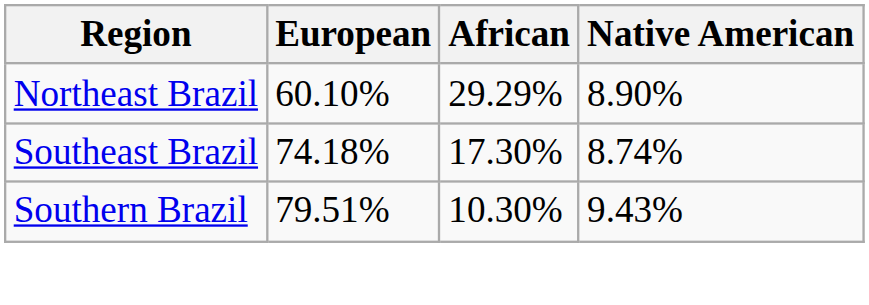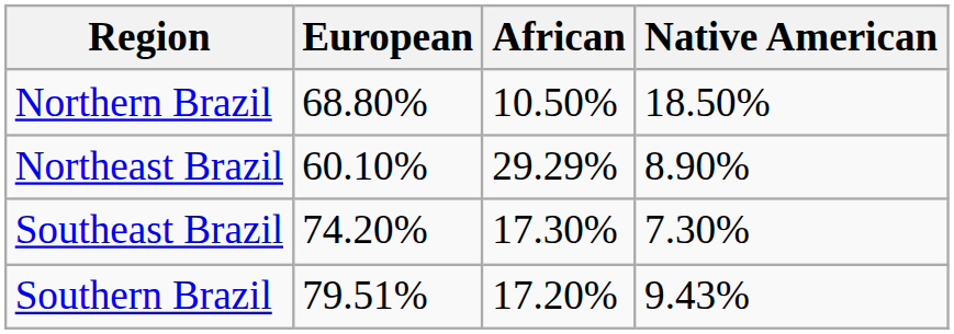+ row: Northern Brazil | 68.80% | 10.50% | 18.50%
Southeast Brazil | European: 74.18% -> 74.20%
Southeast Brazil | Native American: 8.74% -> 7.30%
Southern Brazil | African: 10.30% -> 17.20%
